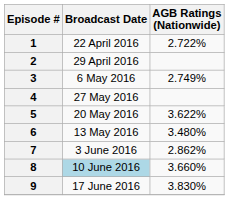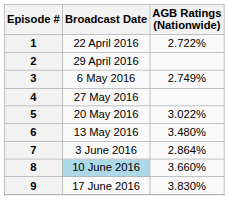5 | AGB Ratings (Nationwide): 3.622% -> 3.022%
7 | AGB Ratings (Nationwide): 2.862% -> 2.864%
